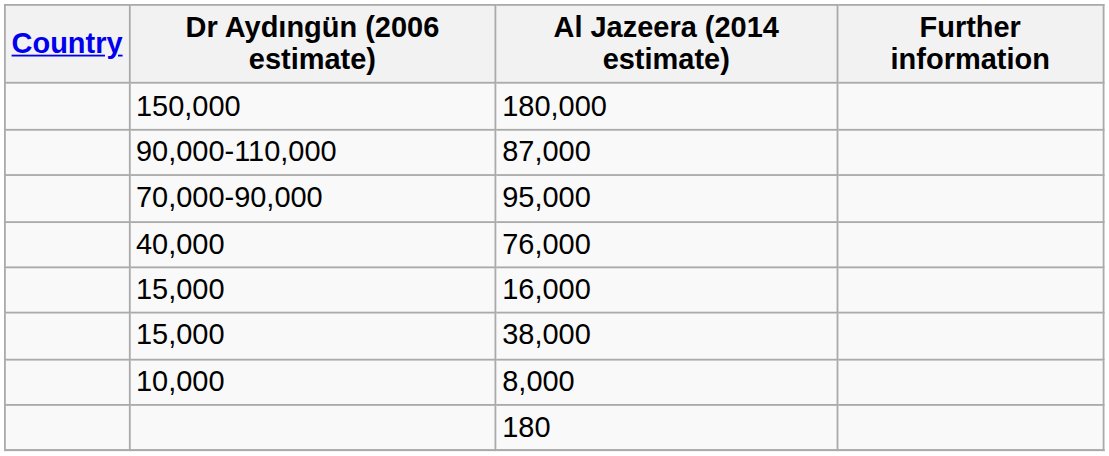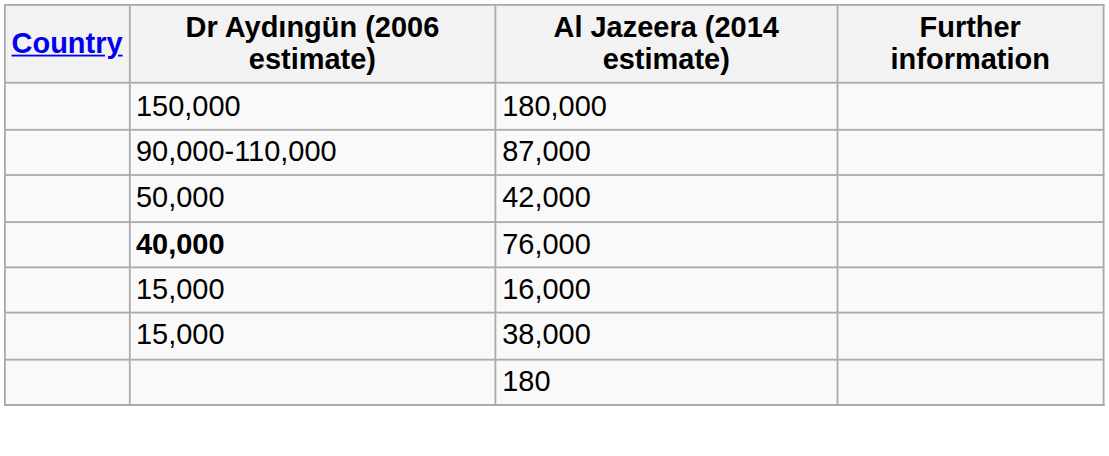- row: 70,000-90,000 | 95,000
+ row: 50,000 | 42,000
76,000 | Dr Aydıngün (2006 estimate): normal -> bold
- row: 10,000 | 8,000
